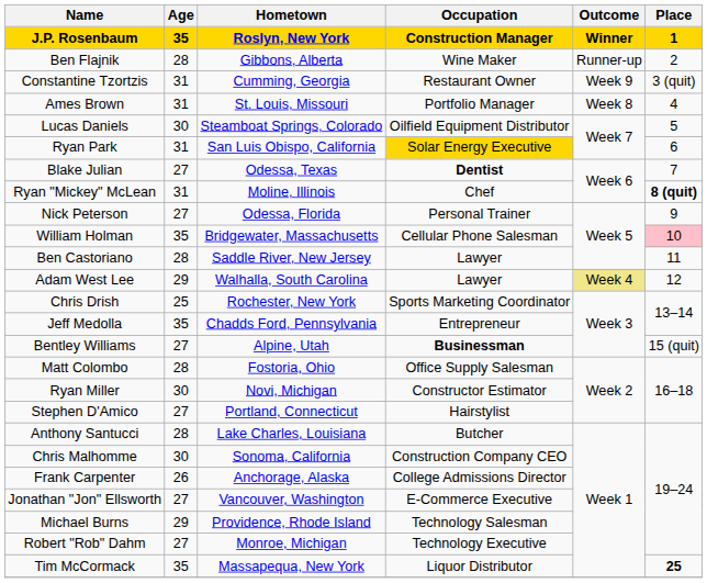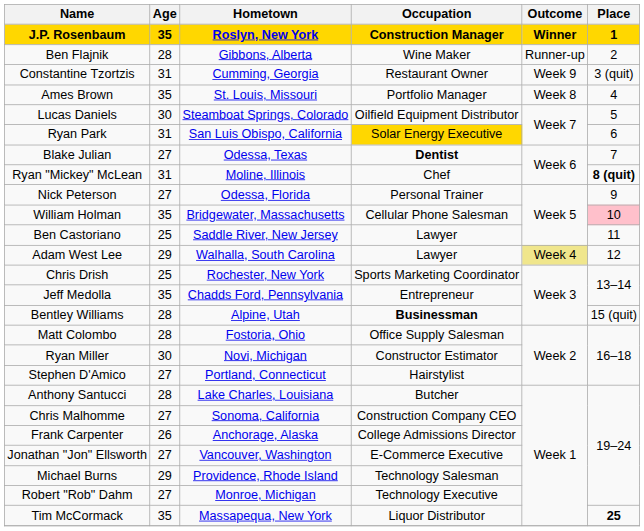Ames Brown | Age: 31 -> 35
Ben Castoriano | Age: 28 -> 25
Bentley Williams | Age: 27 -> 28
Chris Malhomme | Age: 30 -> 27
